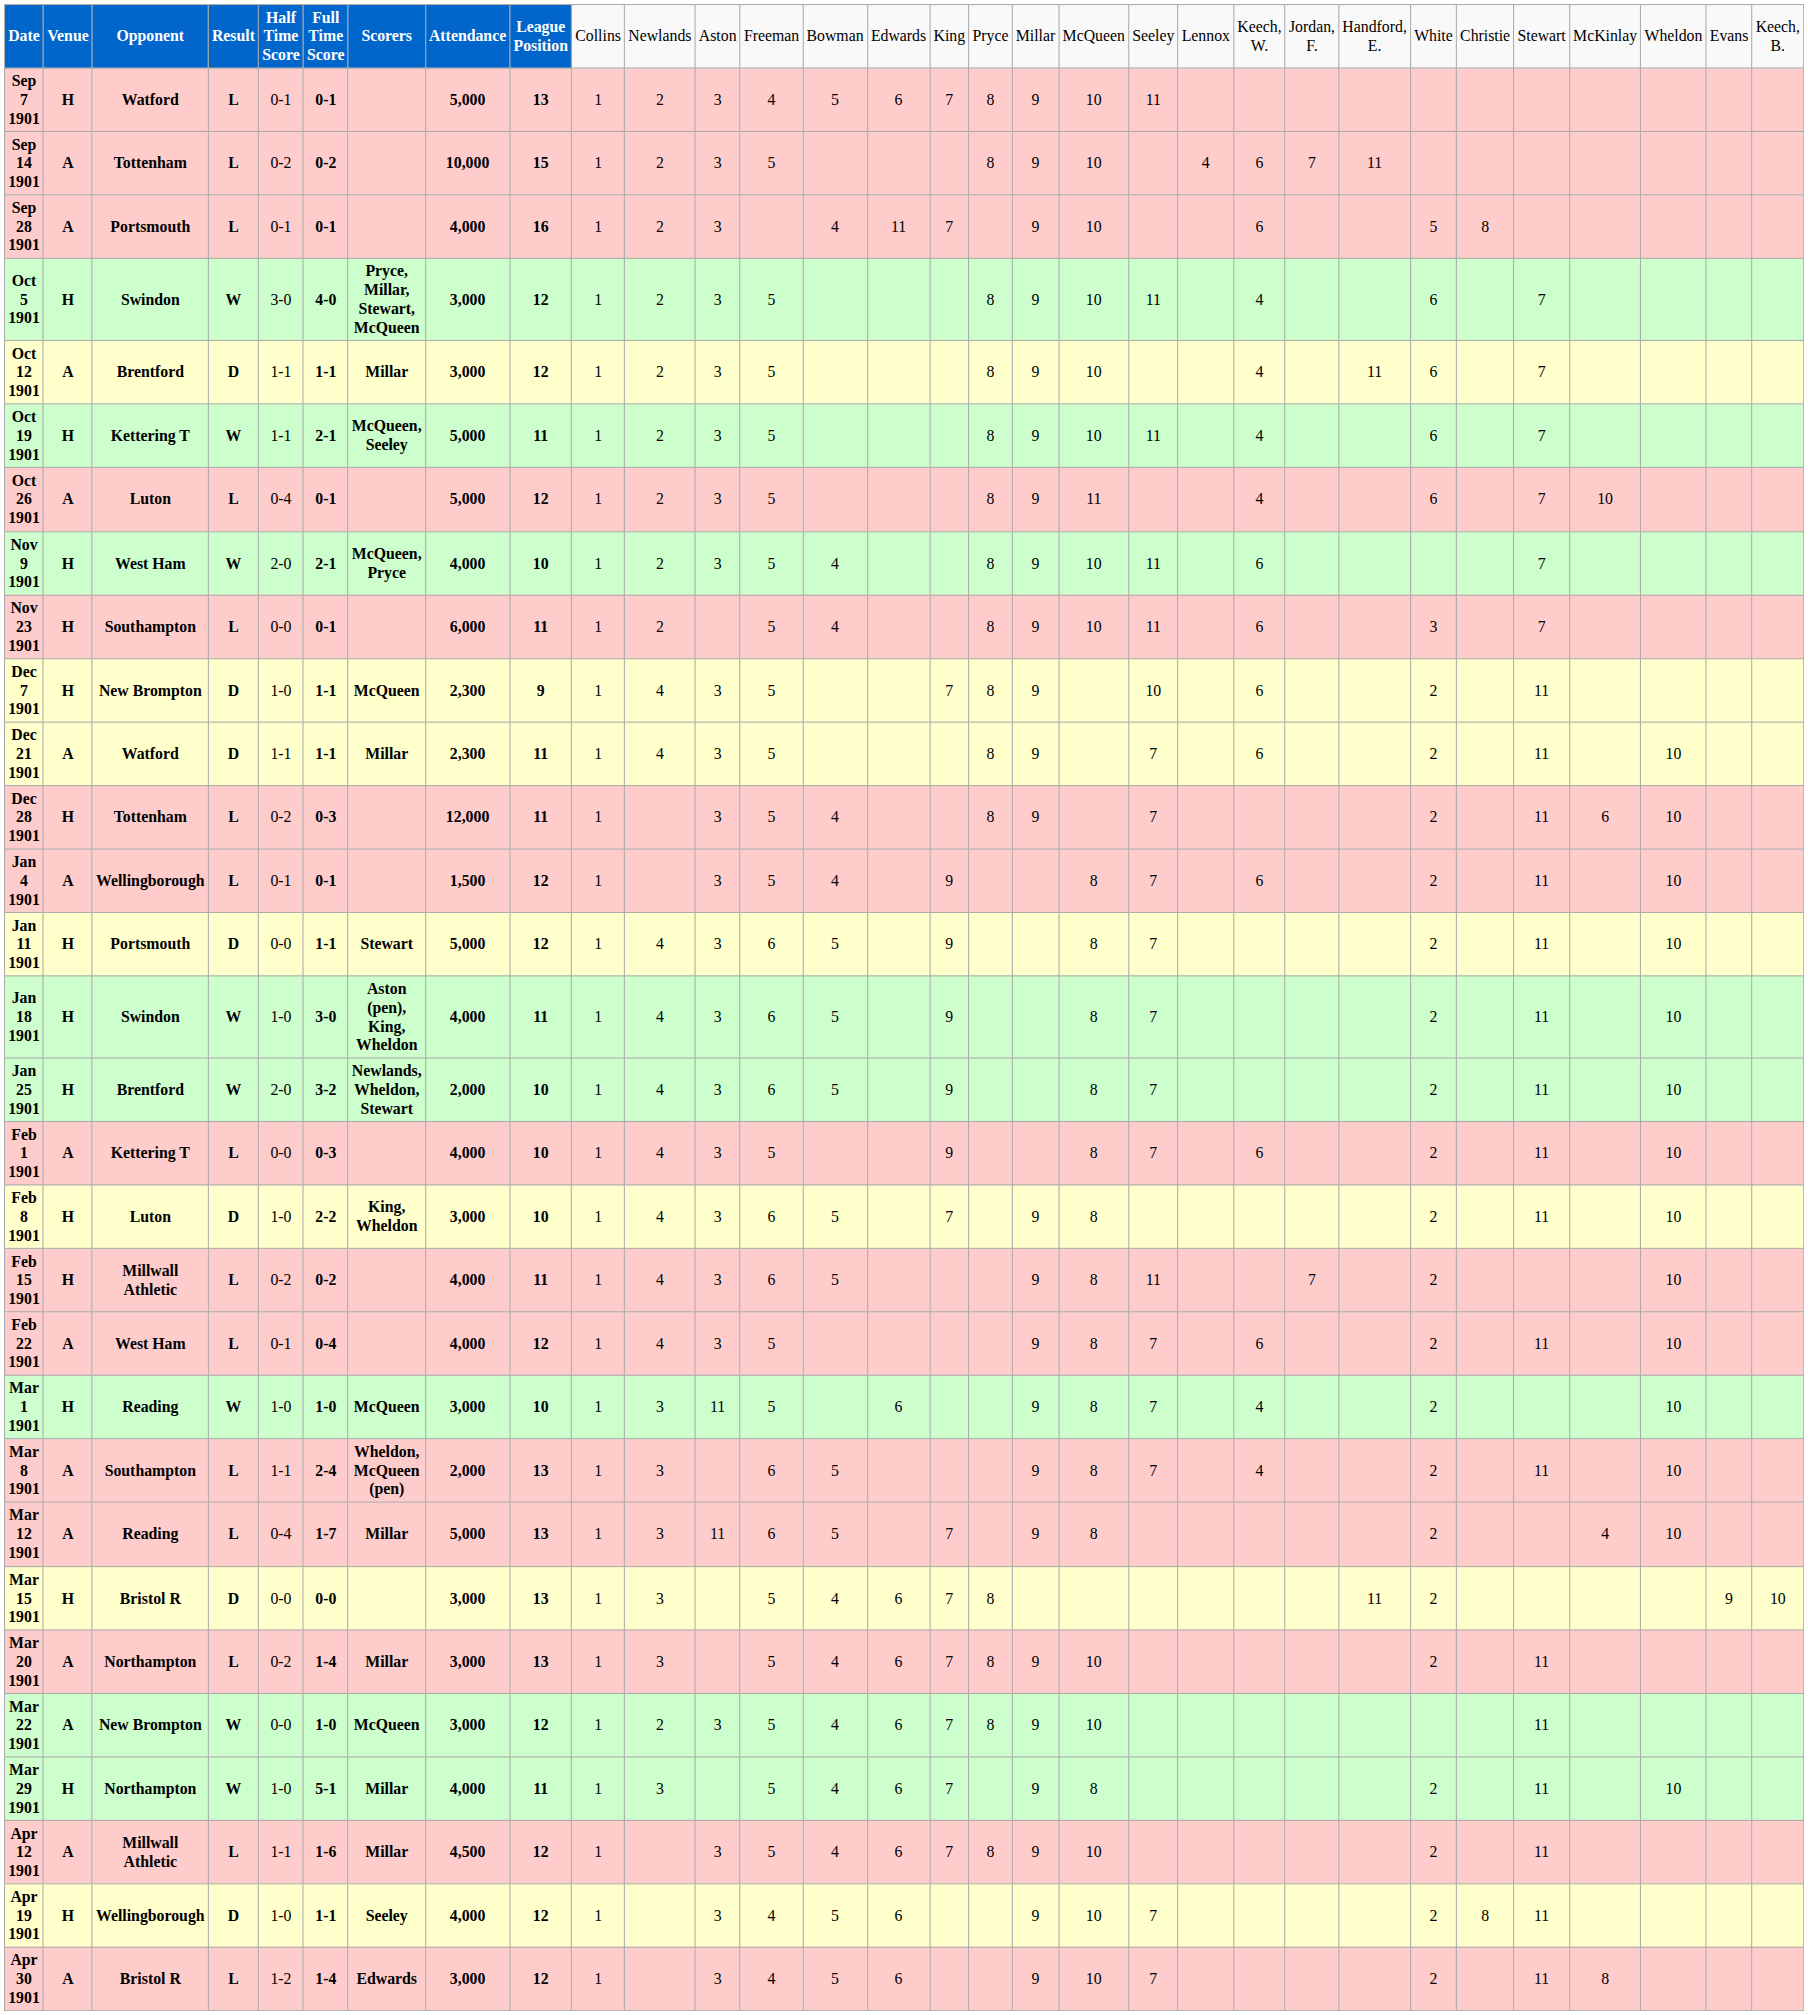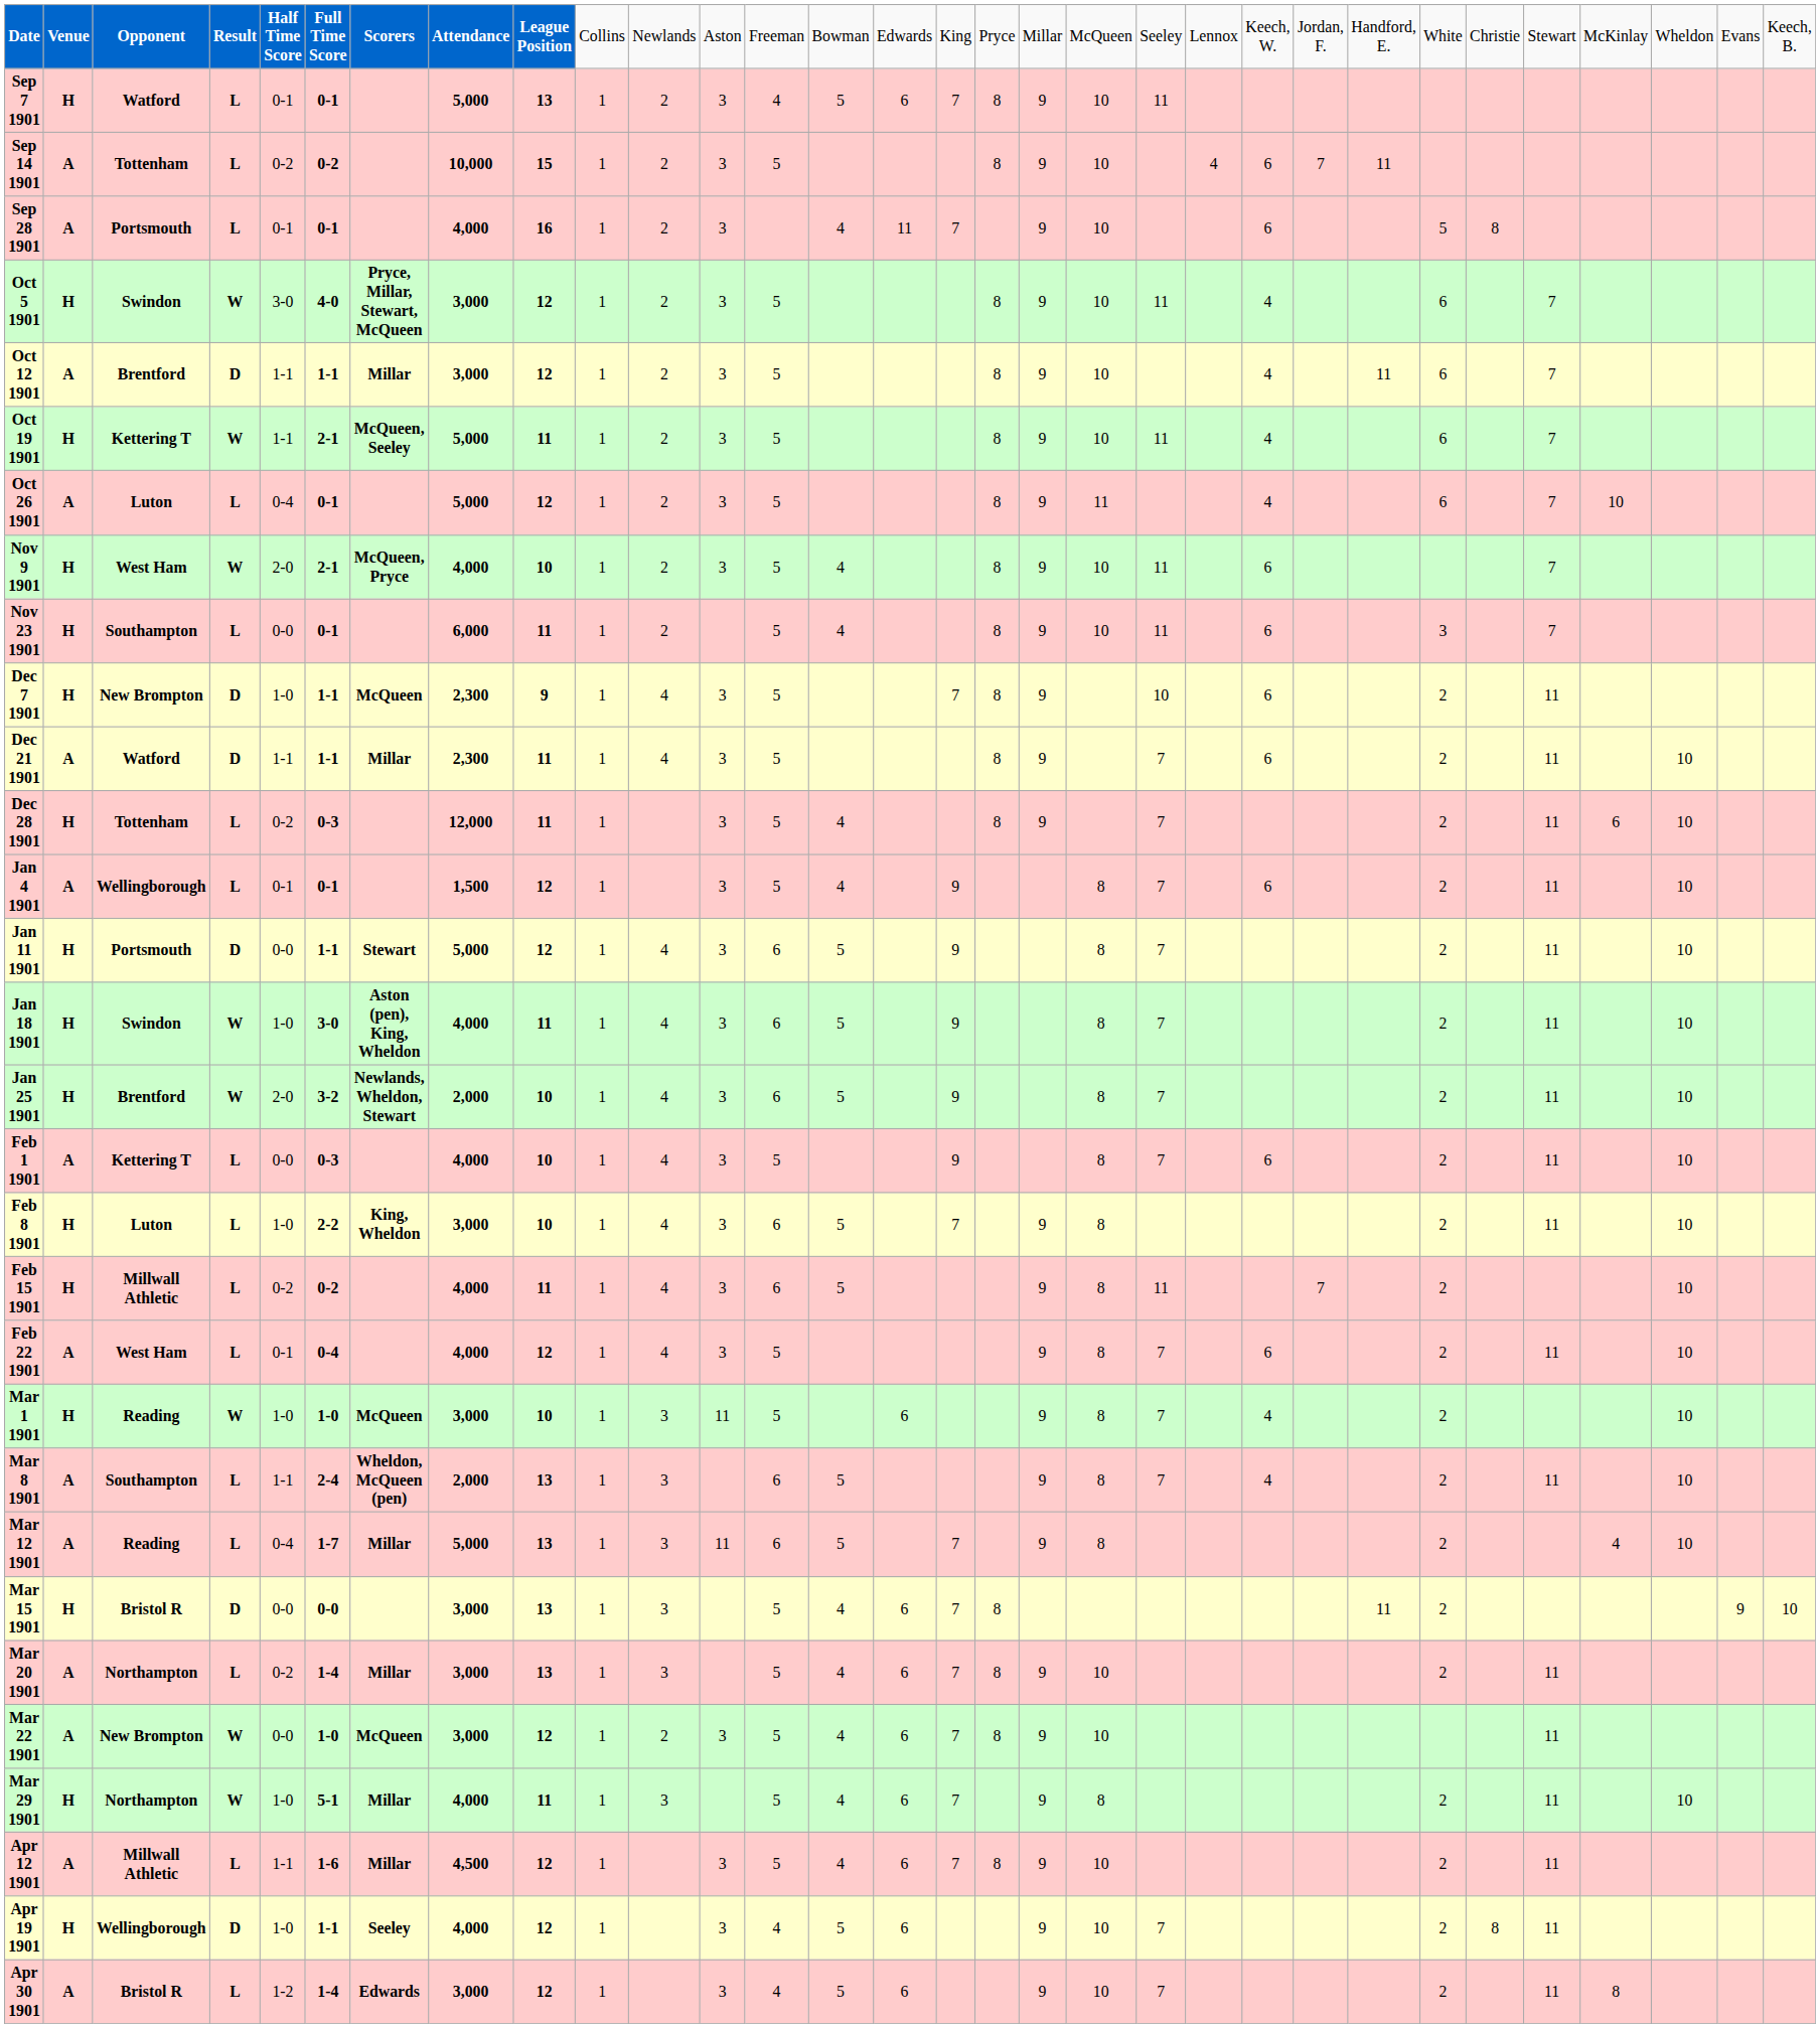Feb 8 1901 | column 4: D -> L
